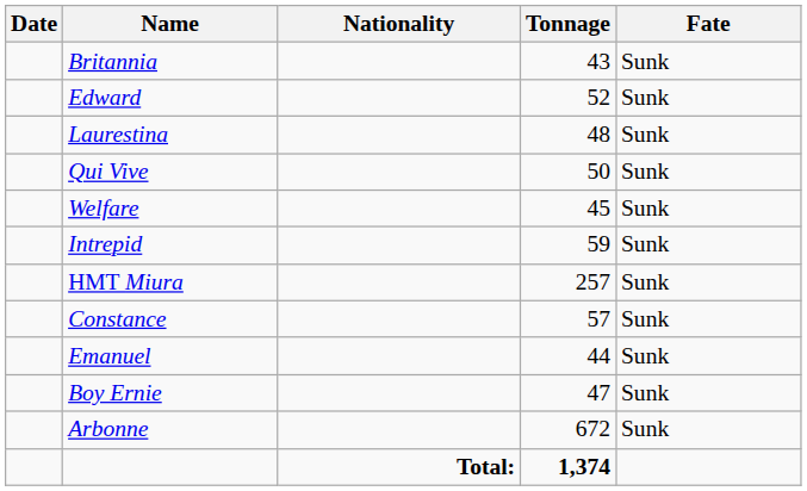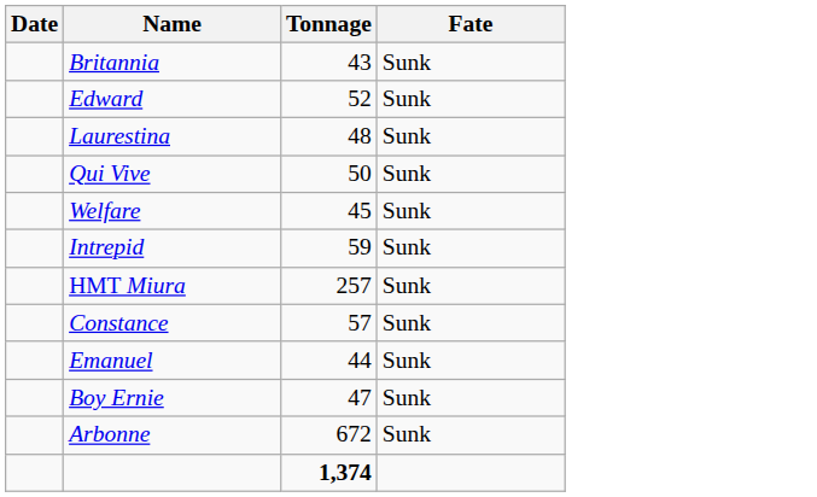- column: Nationality | Total:
